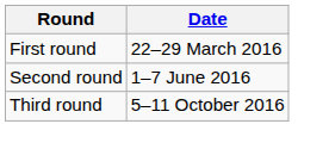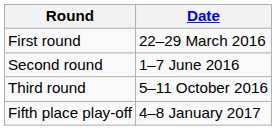+ row: Fifth place play-off | 4–8 January 2017
